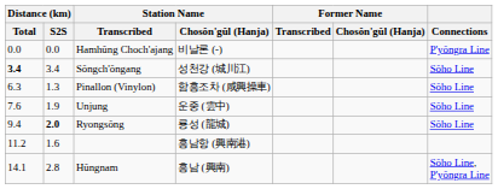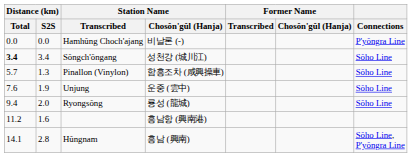Pinallon (Vinylon) | Distance (km) / Total: 6.3 -> 5.7
Ryongsŏng | Distance (km) / S2S: bold -> normal
